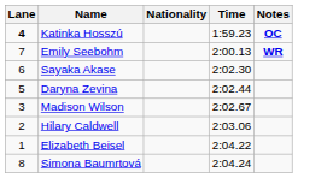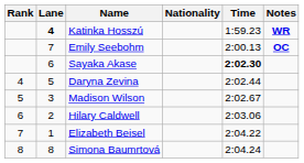+ column: Rank | 4 | 5 | 6 | 7 | 8
Katinka Hosszú | Notes: OC -> WR
Emily Seebohm | Notes: WR -> OC
Sayaka Akase | Time: normal -> bold
